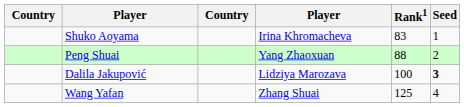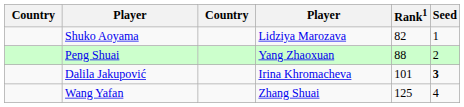Shuko Aoyama | column 4: Irina Khromacheva -> Lidziya Marozava
Shuko Aoyama | Rank1: 83 -> 82
Dalila Jakupović | column 4: Lidziya Marozava -> Irina Khromacheva
Dalila Jakupović | Rank1: 100 -> 101
